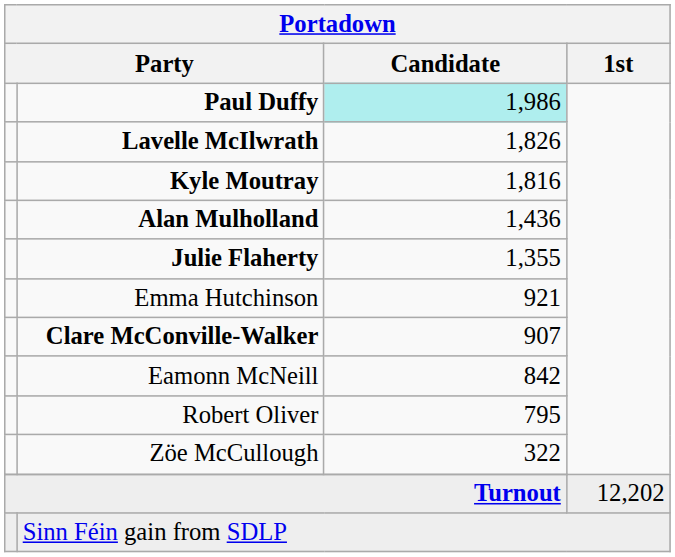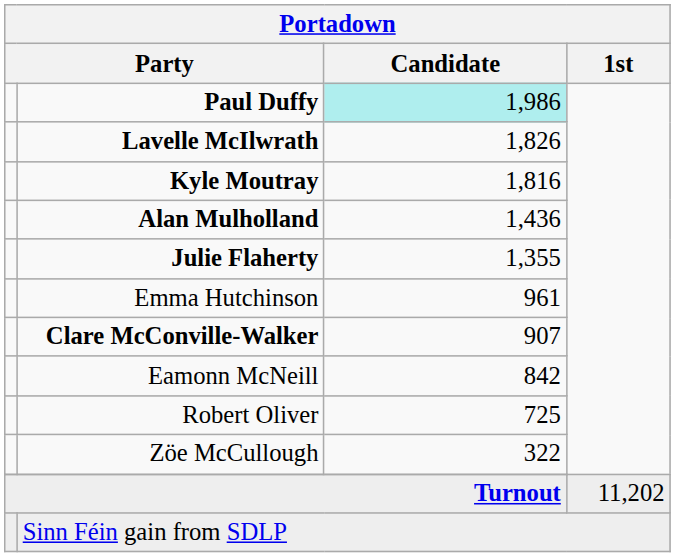Emma Hutchinson | Portadown / Candidate: 921 -> 961
Robert Oliver | Portadown / Candidate: 795 -> 725
Turnout | Portadown / 1st: 12,202 -> 11,202
